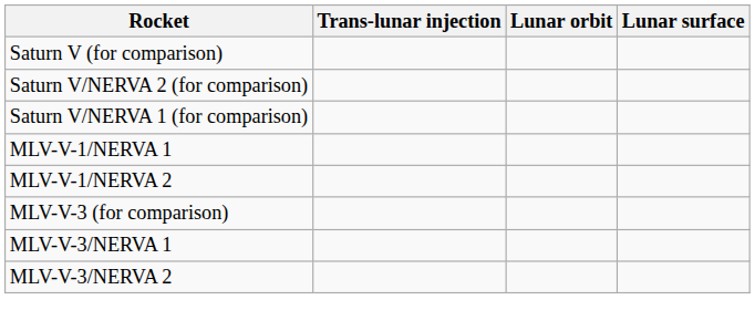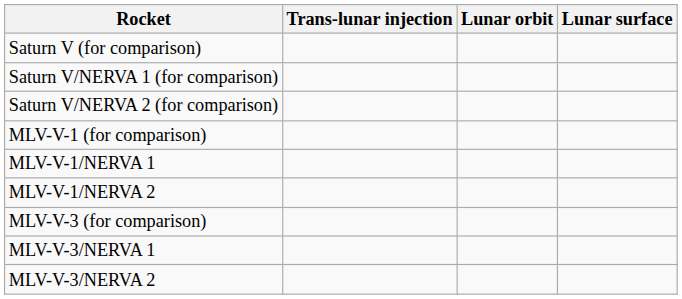rows swapped: Saturn V/NERVA 1 (for comparison) <-> Saturn V/NERVA 2 (for comparison)
+ row: MLV-V-1 (for comparison)
